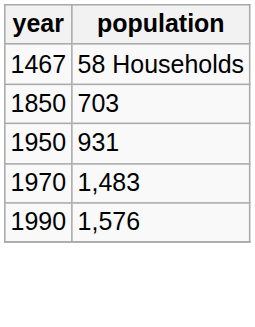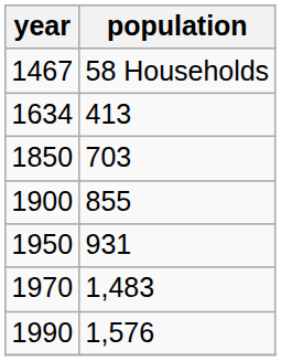+ row: 1634 | 413
+ row: 1900 | 855
